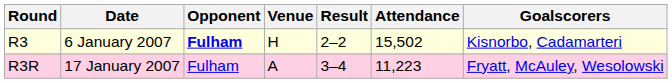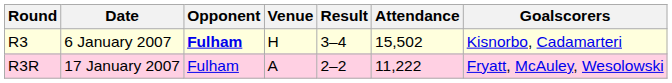R3 | Result: 2–2 -> 3–4
R3R | Result: 3–4 -> 2–2
R3R | Attendance: 11,223 -> 11,222
